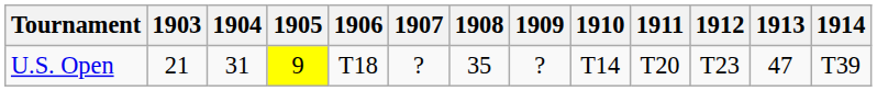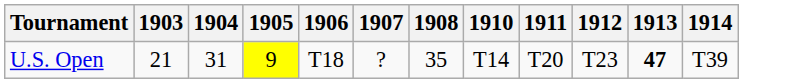- column: 1909 | ?
U.S. Open | 1913: normal -> bold
